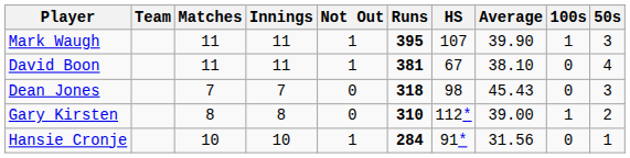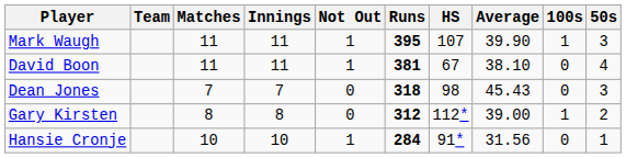Gary Kirsten | Runs: 310 -> 312
